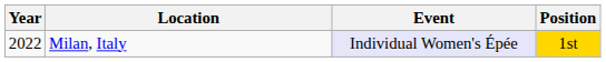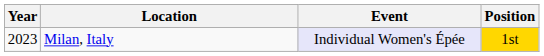Milan, Italy | Year: 2022 -> 2023
